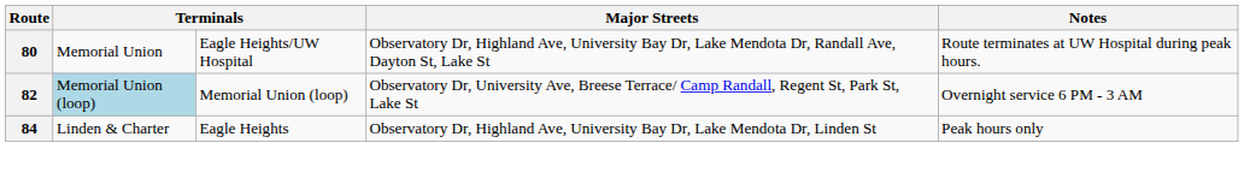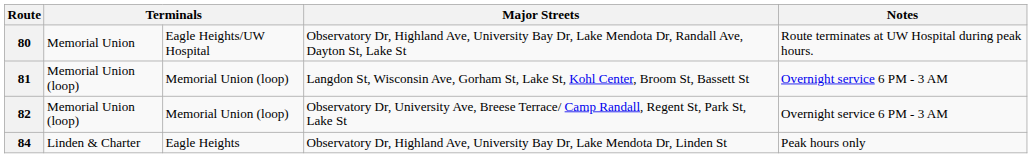+ row: 81 | Memorial Union (loop) | Memorial Union (loop) | Langdon St, Wisconsin Ave, Gorham St, Lake St, Kohl Center, Broom St, Bassett St | Overnight service 6 PM - 3 AM
82 | column 2: lightblue background -> no background
